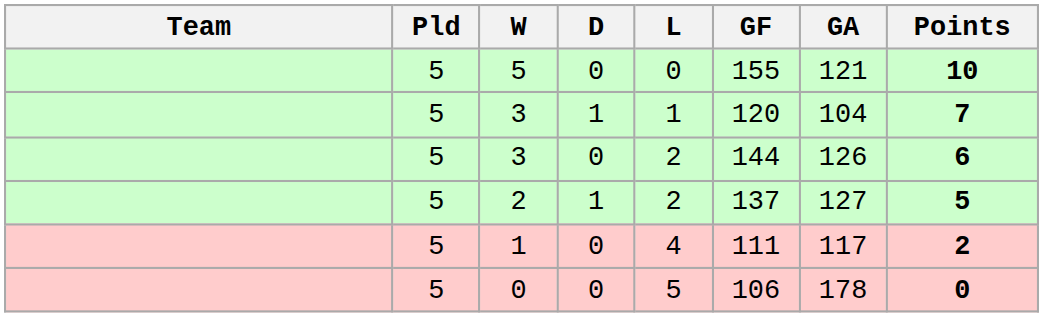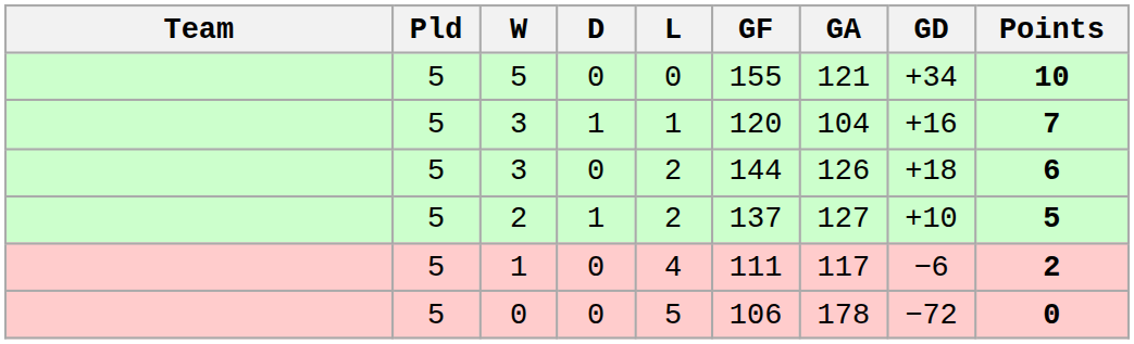+ column: GD | +34 | +16 | +18 | +10 | −6 | −72
